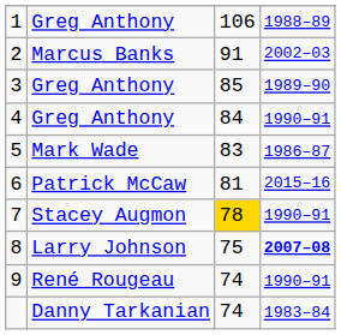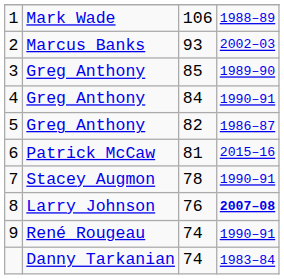1 | column 2: Greg Anthony -> Mark Wade
2 | column 3: 91 -> 93
5 | column 2: Mark Wade -> Greg Anthony
5 | column 3: 83 -> 82
7 | column 3: gold background -> no background
8 | column 3: 75 -> 76
